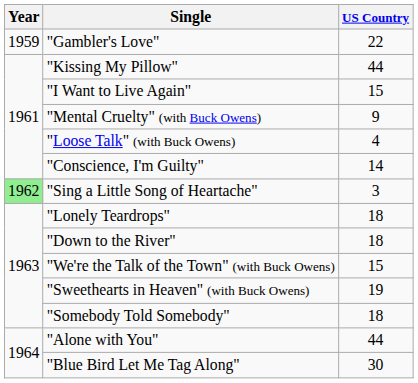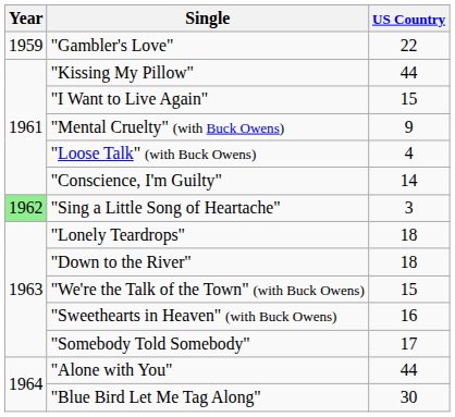"Sweethearts in Heaven" (with Buck Owens) | US Country: 19 -> 16
"Somebody Told Somebody" | US Country: 18 -> 17
